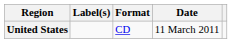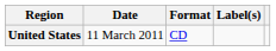columns swapped: Date <-> Label(s)
